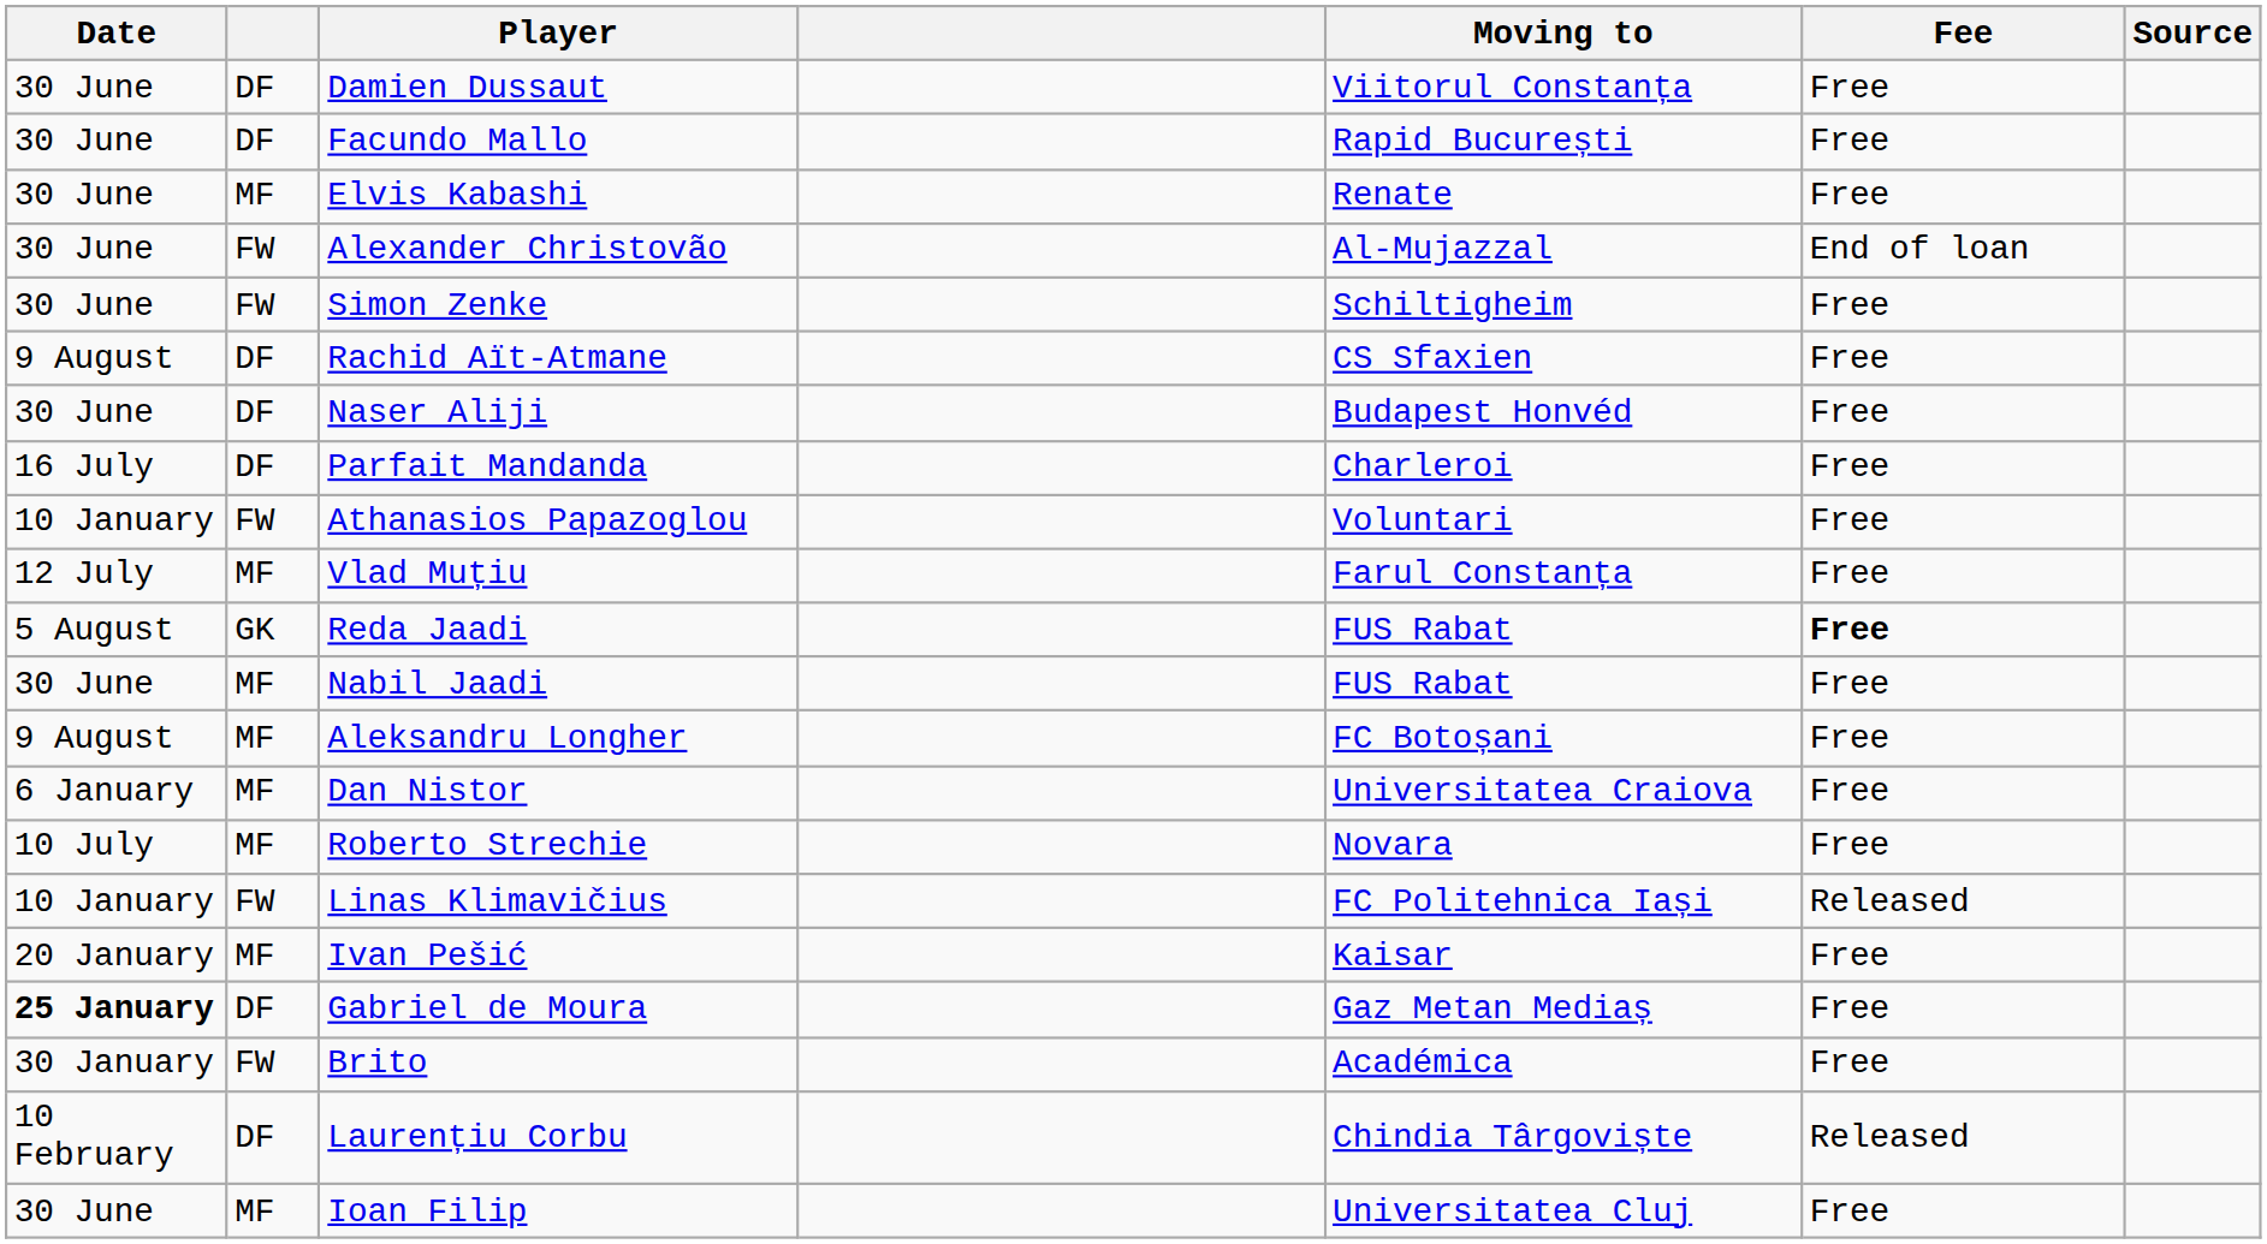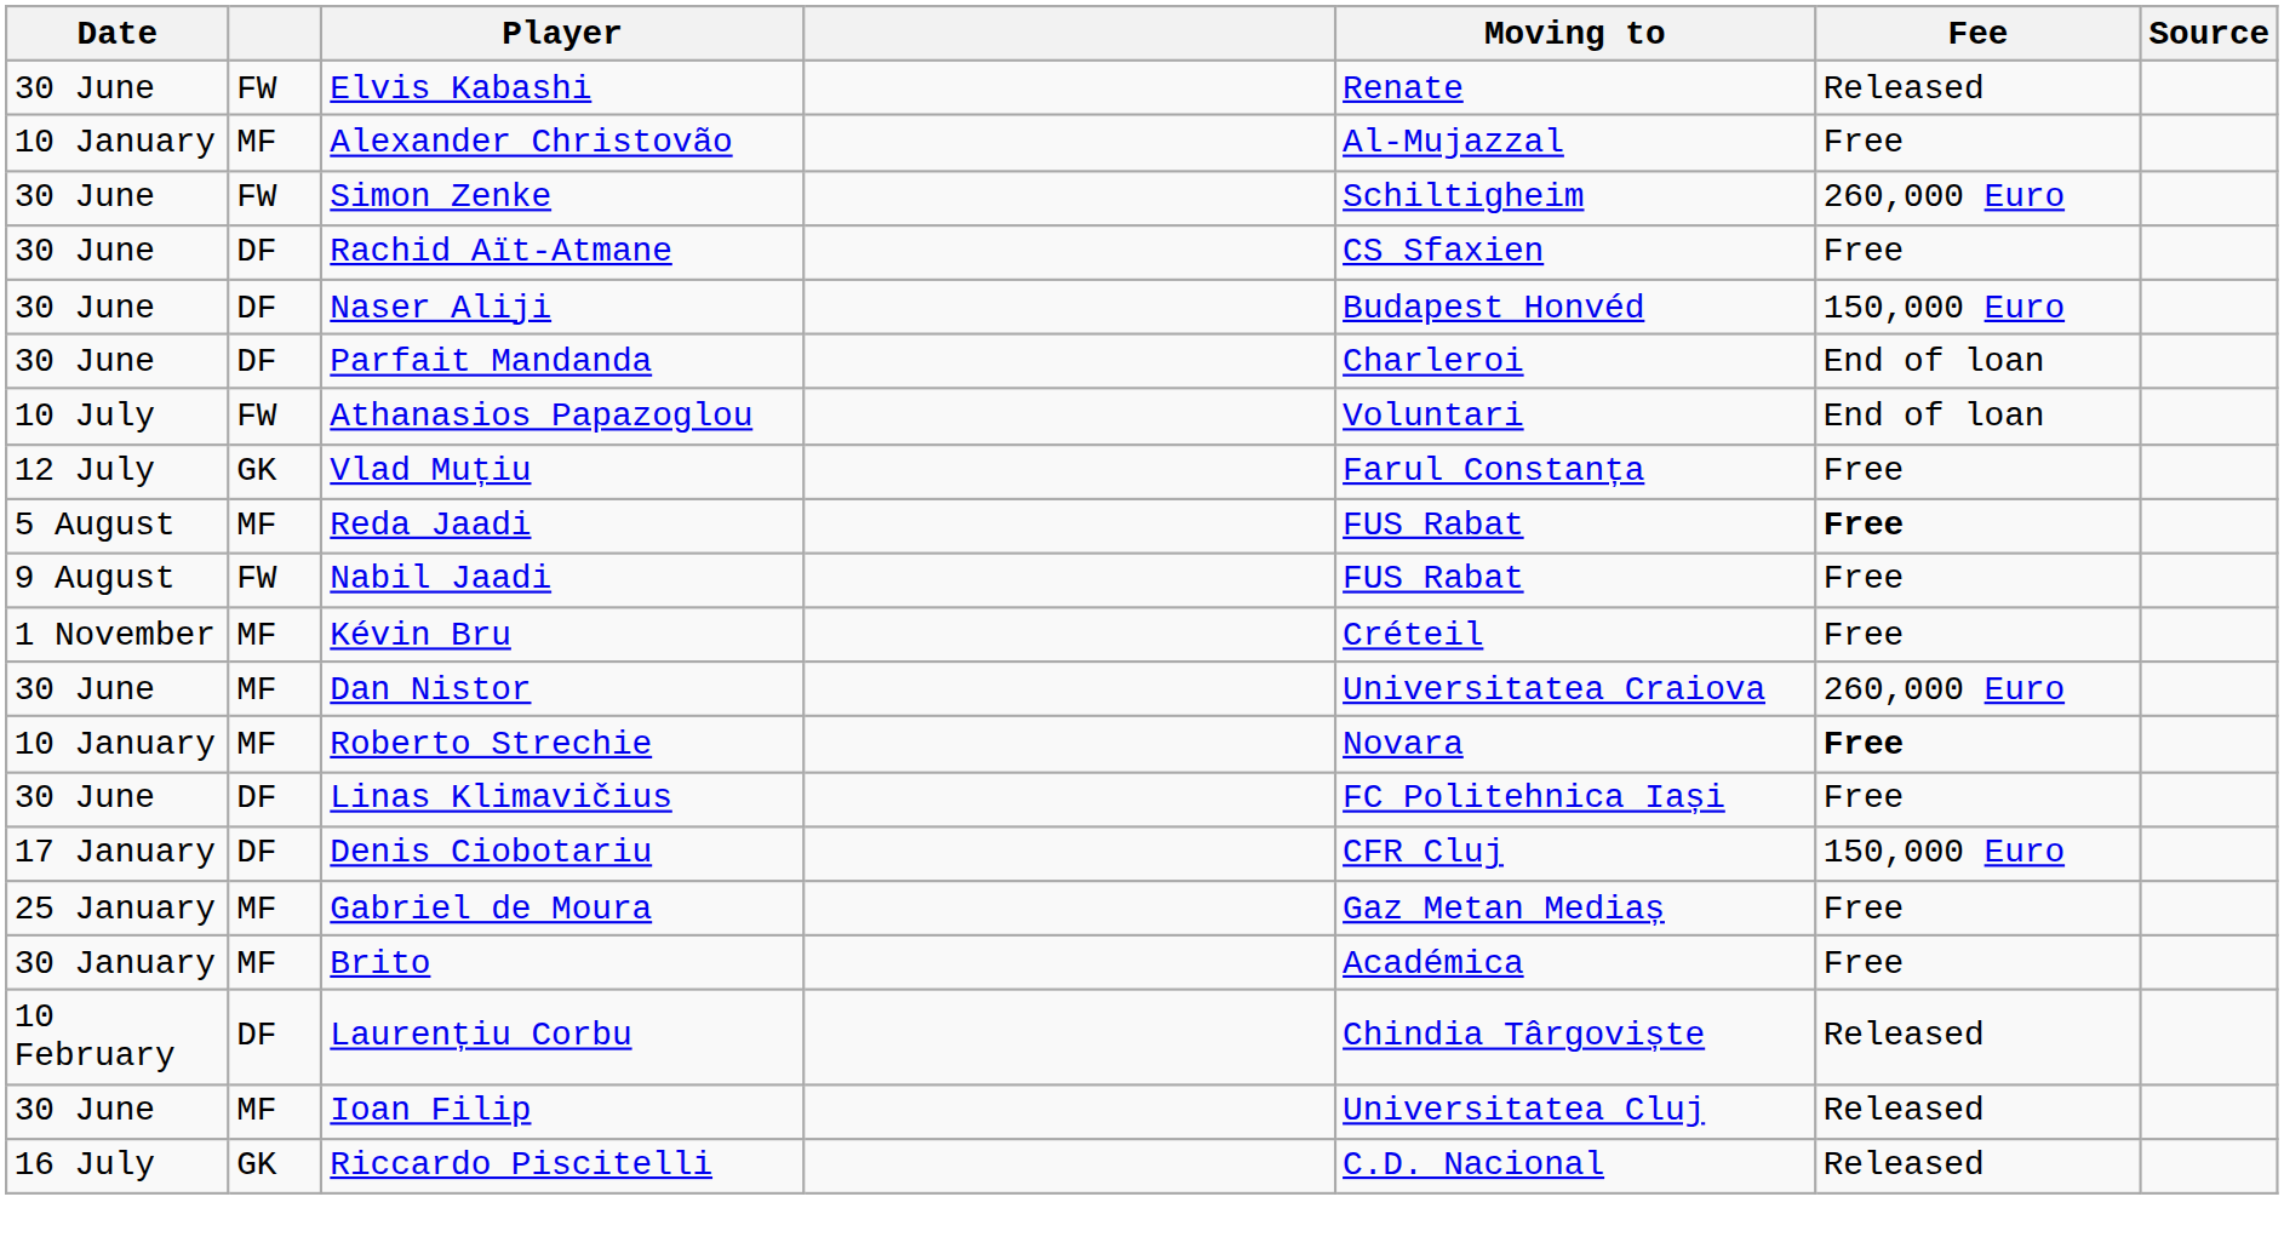- row: 30 June | DF | Damien Dussaut | Viitorul Constanța | Free
- row: 30 June | DF | Facundo Mallo | Rapid București | Free
Elvis Kabashi | column 2: MF -> FW
Elvis Kabashi | Fee: Free -> Released
Alexander Christovão | Date: 30 June -> 10 January
Alexander Christovão | column 2: FW -> MF
Alexander Christovão | Fee: End of loan -> Free
Simon Zenke | Fee: Free -> 260,000 Euro
Rachid Aït-Atmane | Date: 9 August -> 30 June
Naser Aliji | Fee: Free -> 150,000 Euro
Parfait Mandanda | Date: 16 July -> 30 June
Parfait Mandanda | Fee: Free -> End of loan
Athanasios Papazoglou | Date: 10 January -> 10 July
Athanasios Papazoglou | Fee: Free -> End of loan
Vlad Muțiu | column 2: MF -> GK
Reda Jaadi | column 2: GK -> MF
Nabil Jaadi | Date: 30 June -> 9 August
Nabil Jaadi | column 2: MF -> FW
- row: 9 August | MF | Aleksandru Longher | FC Botoșani | Free
+ row: 1 November | MF | Kévin Bru | Créteil | Free
Dan Nistor | Date: 6 January -> 30 June
Dan Nistor | Fee: Free -> 260,000 Euro
Roberto Strechie | Date: 10 July -> 10 January
Roberto Strechie | Fee: normal -> bold
Linas Klimavičius | Date: 10 January -> 30 June
Linas Klimavičius | column 2: FW -> DF
Linas Klimavičius | Fee: Released -> Free
+ row: 17 January | DF | Denis Ciobotariu | CFR Cluj | 150,000 Euro
- row: 20 January | MF | Ivan Pešić | Kaisar | Free
Gabriel de Moura | Date: bold -> normal
Gabriel de Moura | column 2: DF -> MF
Brito | column 2: FW -> MF
Ioan Filip | Fee: Free -> Released
+ row: 16 July | GK | Riccardo Piscitelli | C.D. Nacional | Released
